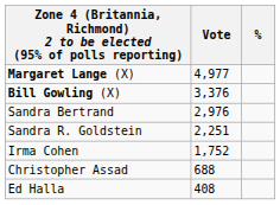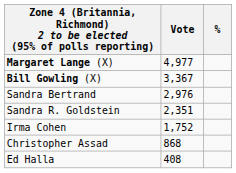Bill Gowling (X) | Vote: 3,376 -> 3,367
Sandra R. Goldstein | Vote: 2,251 -> 2,351
Christopher Assad | Vote: 688 -> 868
